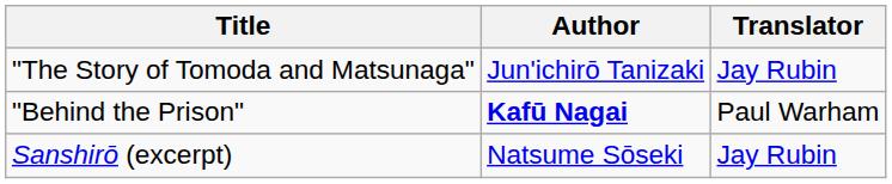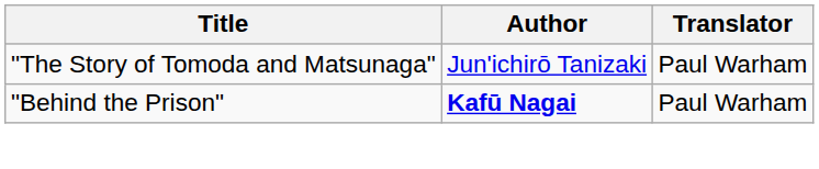"The Story of Tomoda and Matsunaga" | Translator: Jay Rubin -> Paul Warham
- row: Sanshirō (excerpt) | Natsume Sōseki | Jay Rubin
